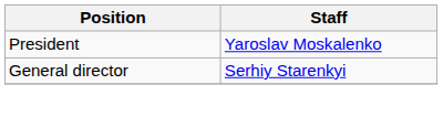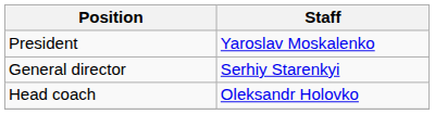+ row: Head coach | Oleksandr Holovko
